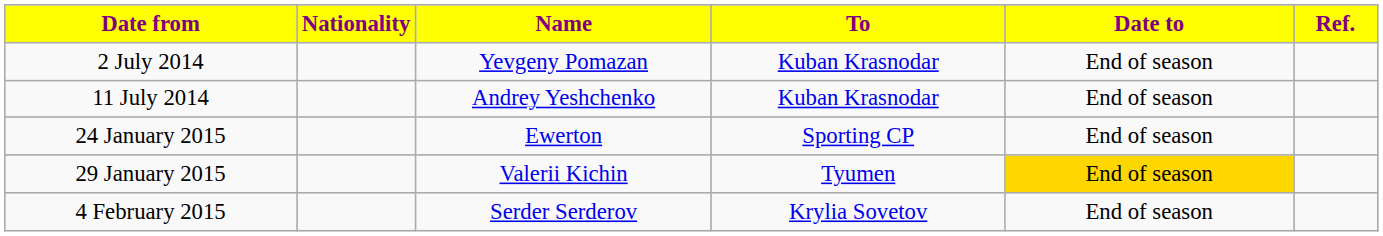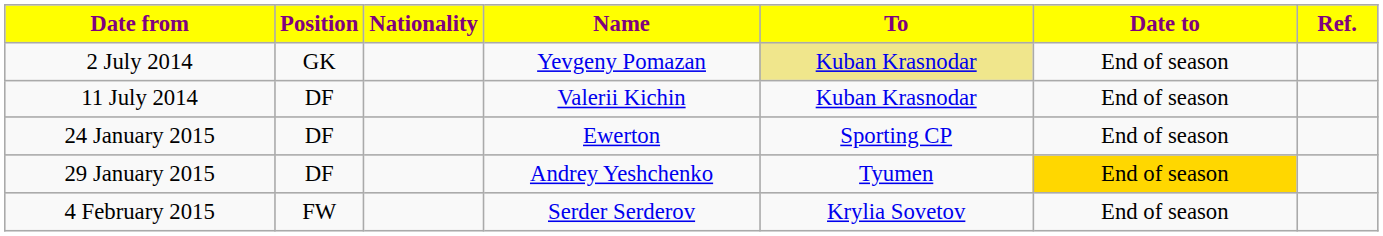+ column: Position | GK | DF | DF | DF | FW
2 July 2014 | To: no background -> khaki background
11 July 2014 | Name: Andrey Yeshchenko -> Valerii Kichin
29 January 2015 | Name: Valerii Kichin -> Andrey Yeshchenko
